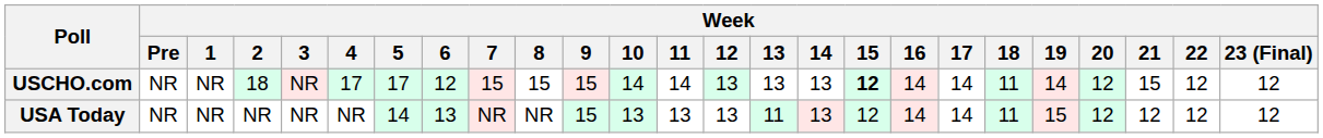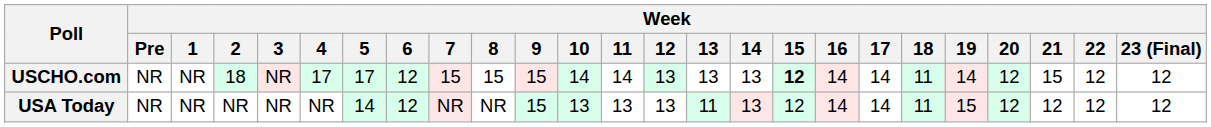USA Today | Week / 6: 13 -> 12
